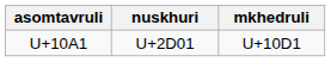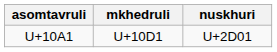columns swapped: nuskhuri <-> mkhedruli
